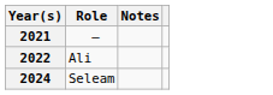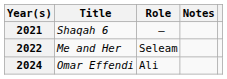+ column: Title | Shaqah 6 | Me and Her | Omar Effendi
2022 | Role: Ali -> Seleam
2024 | Role: Seleam -> Ali
